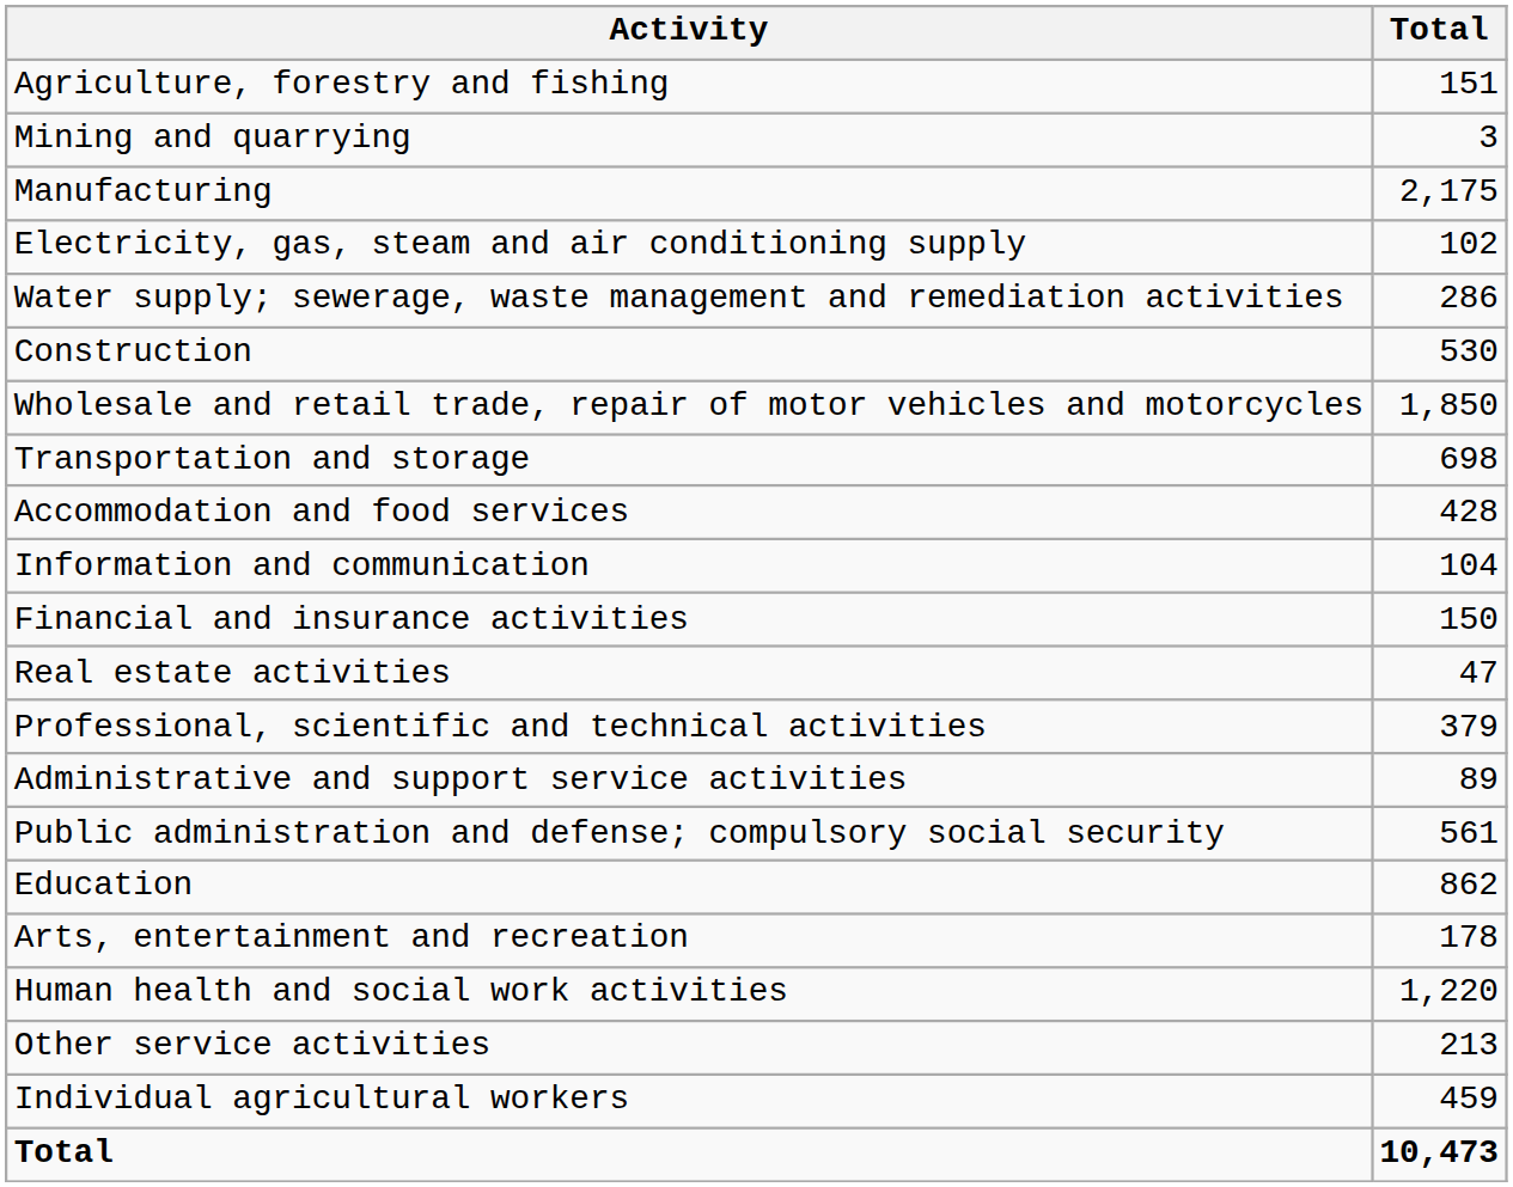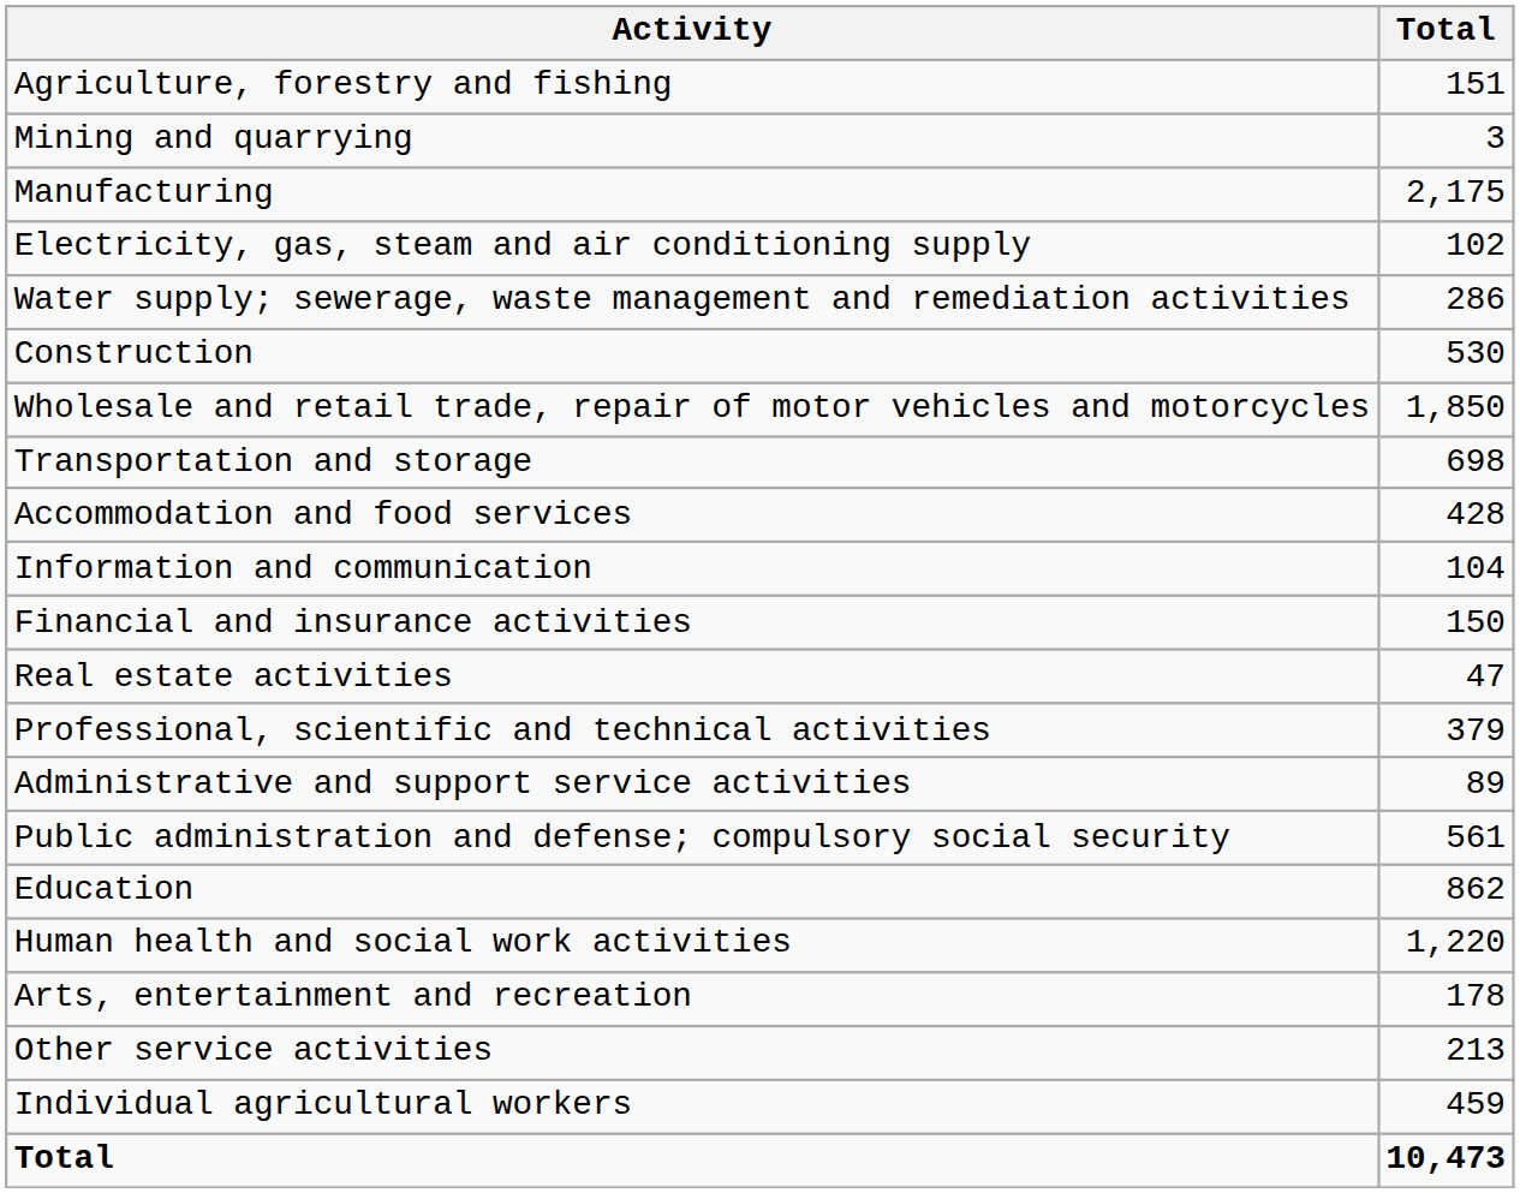rows swapped: Human health and social work activities <-> Arts, entertainment and recreation
